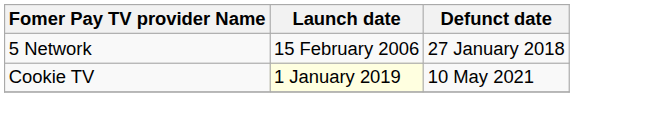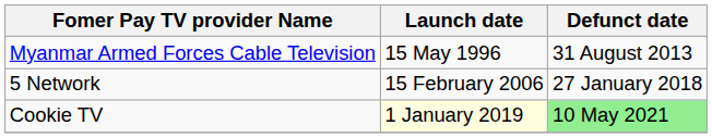+ row: Myanmar Armed Forces Cable Television | 15 May 1996 | 31 August 2013
Cookie TV | Defunct date: no background -> lightgreen background
